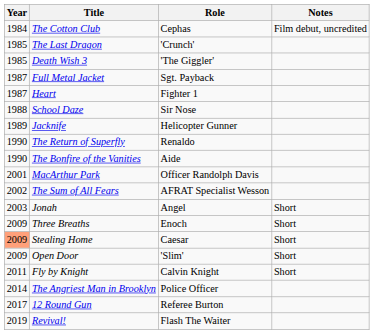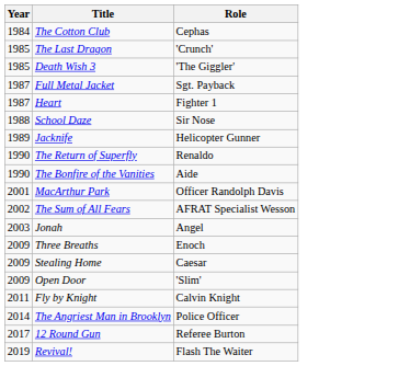- column: Notes | Film debut, uncredited | Short | Short | Short | Short | Short
Stealing Home | Year: lightsalmon background -> no background
